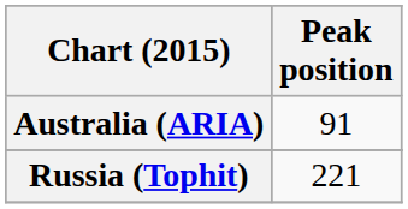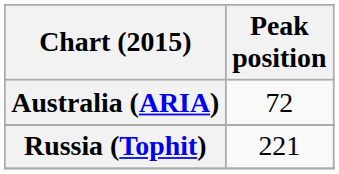Australia (ARIA) | Peak position: 91 -> 72
